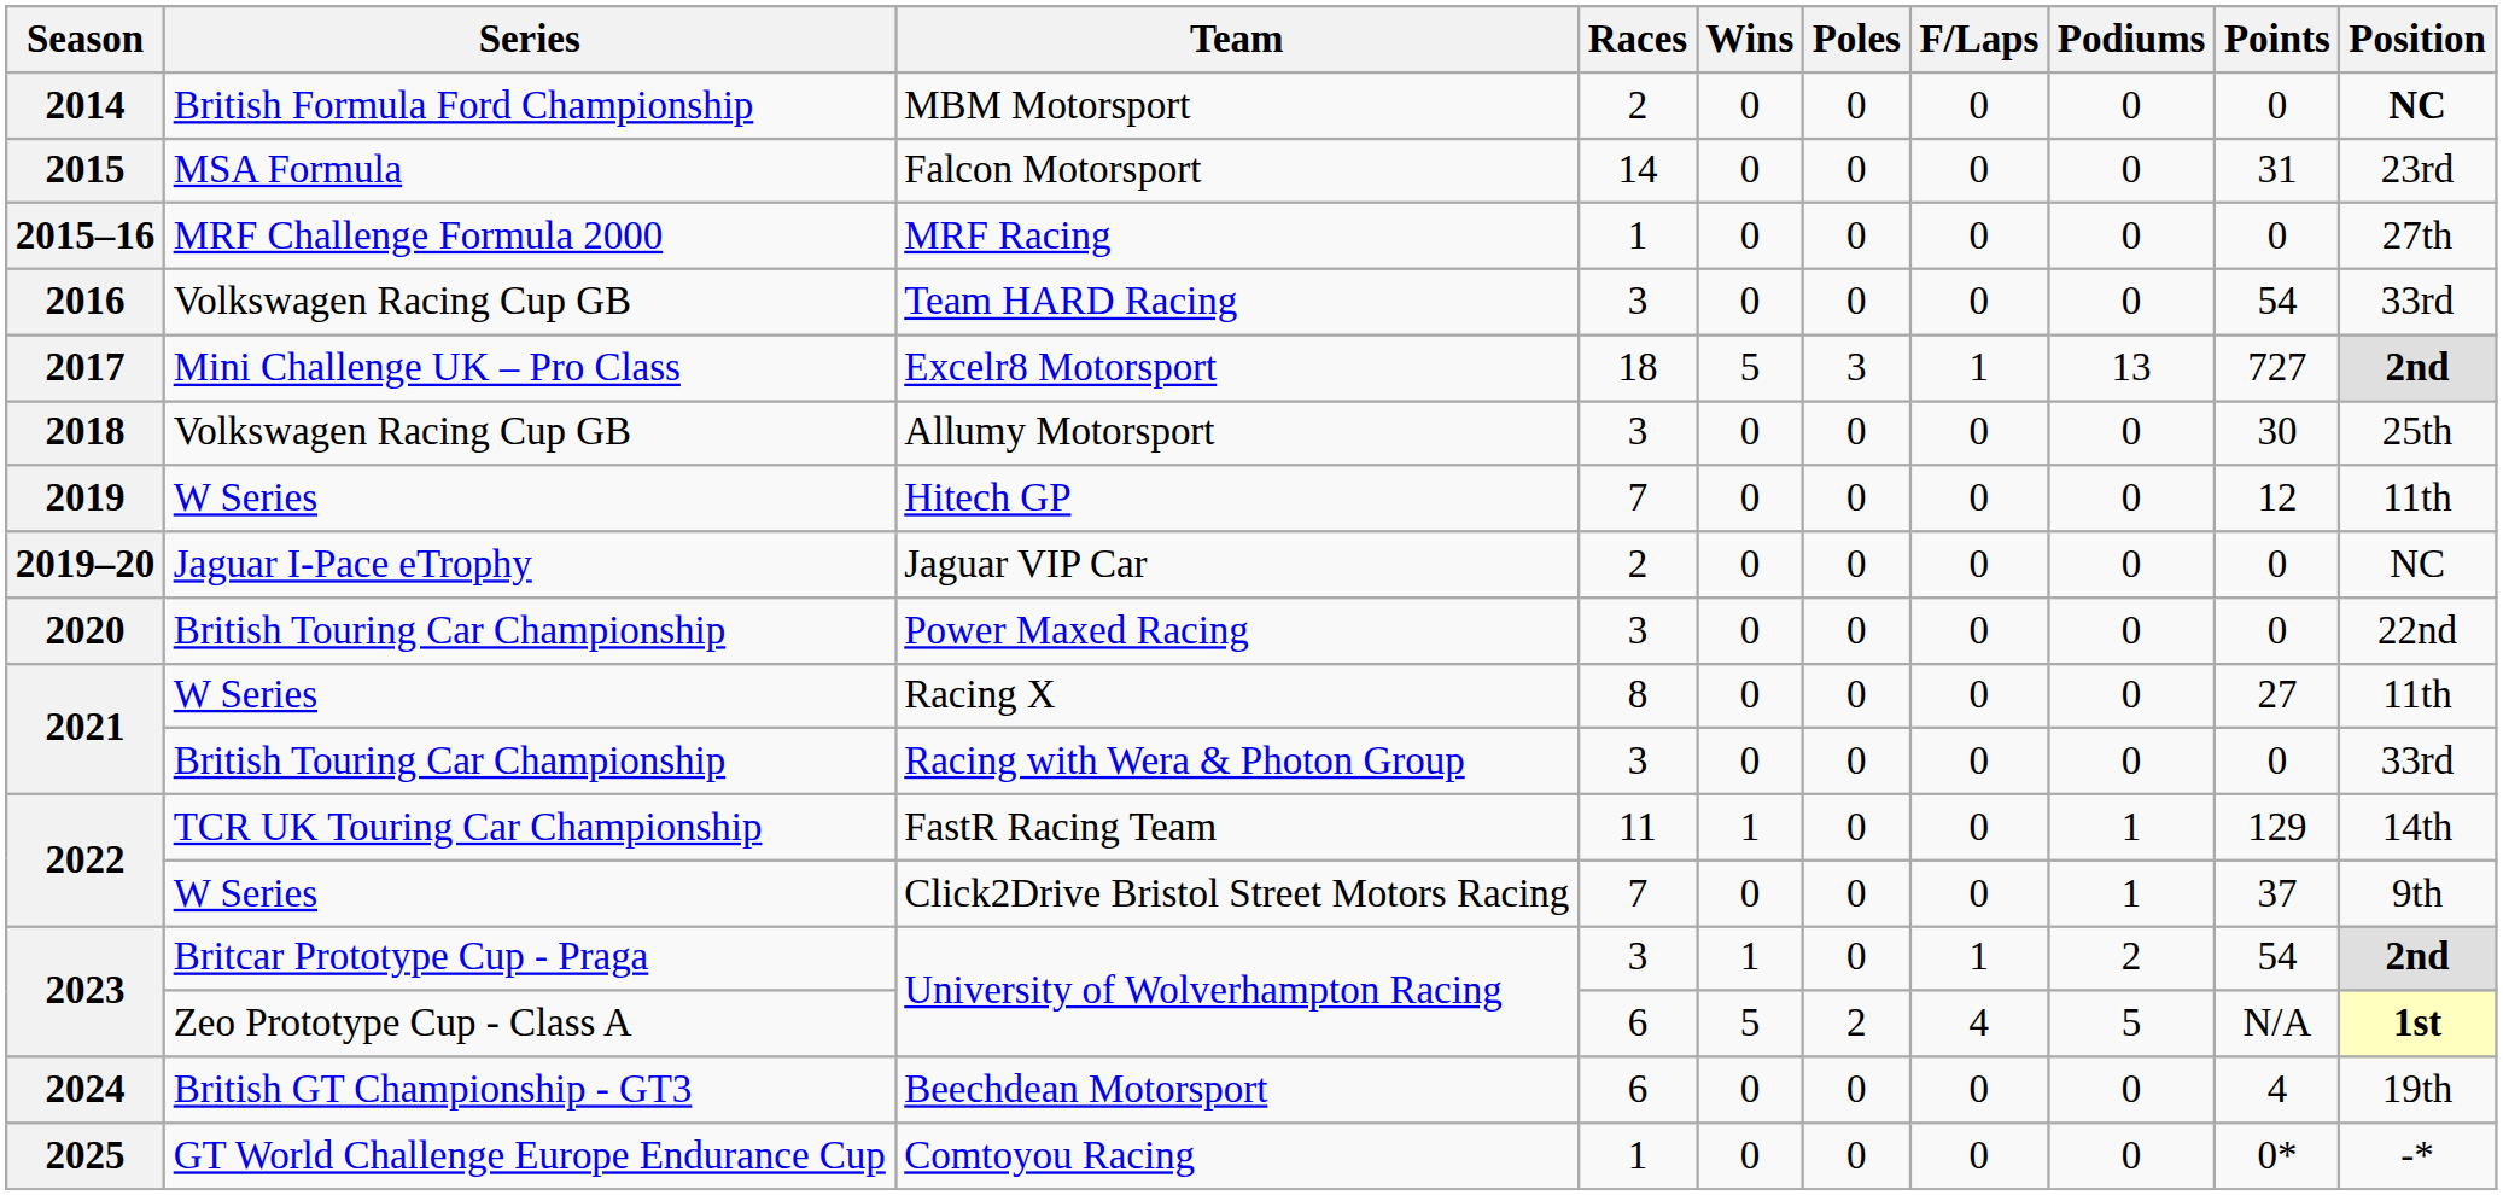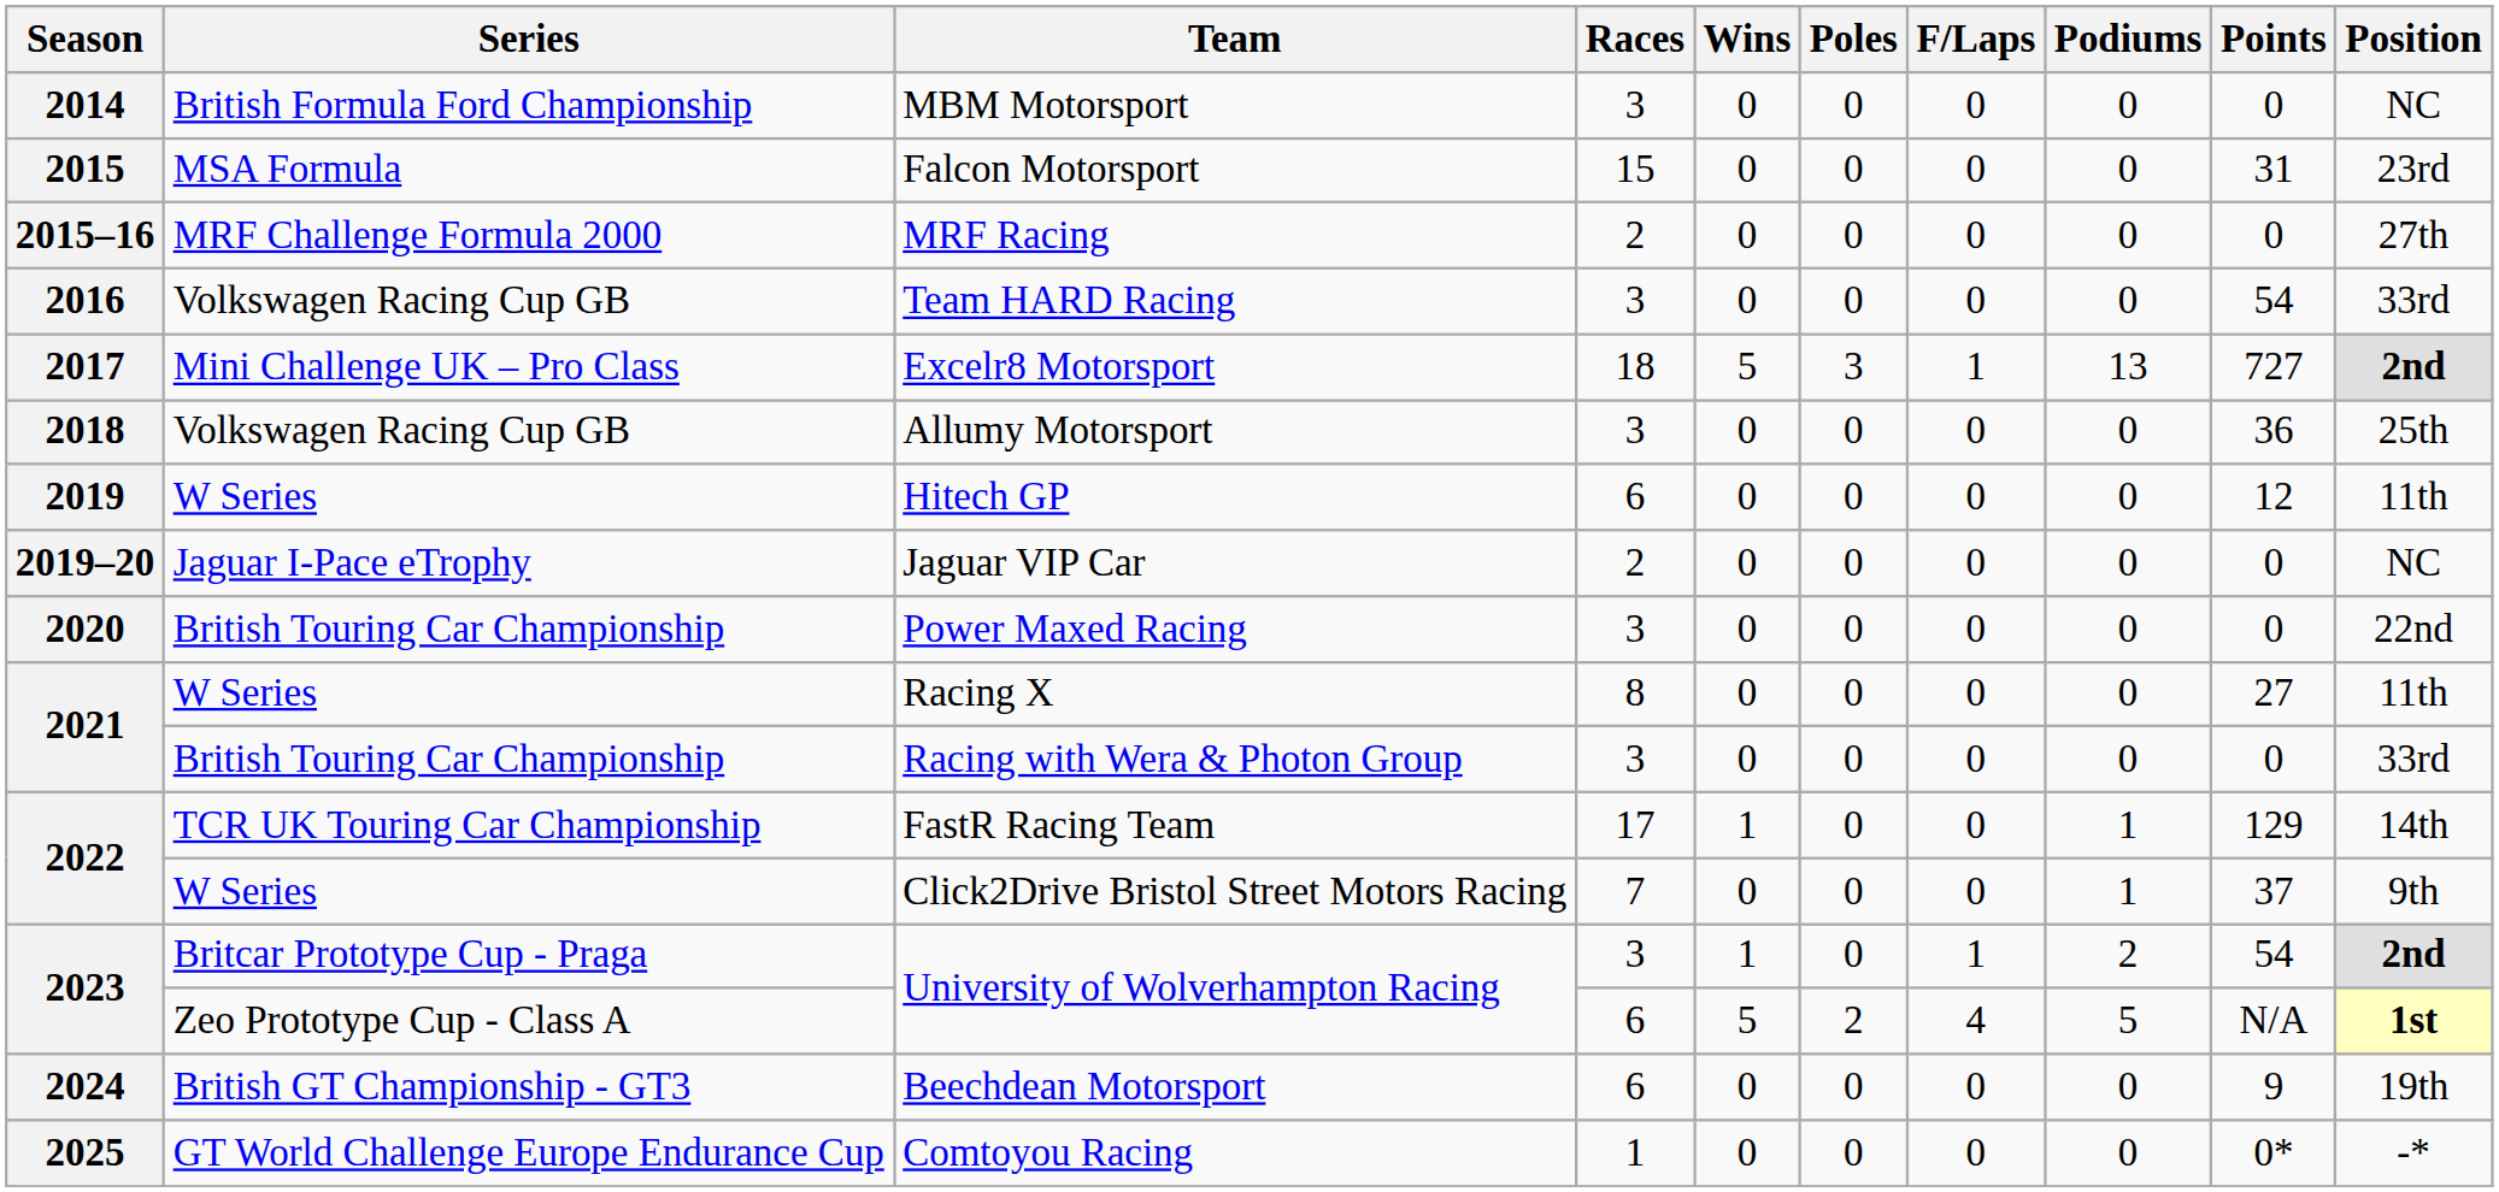MBM Motorsport | Races: 2 -> 3
MBM Motorsport | Position: bold -> normal
Falcon Motorsport | Races: 14 -> 15
MRF Racing | Races: 1 -> 2
Allumy Motorsport | Points: 30 -> 36
Hitech GP | Races: 7 -> 6
FastR Racing Team | Races: 11 -> 17
Beechdean Motorsport | Points: 4 -> 9
